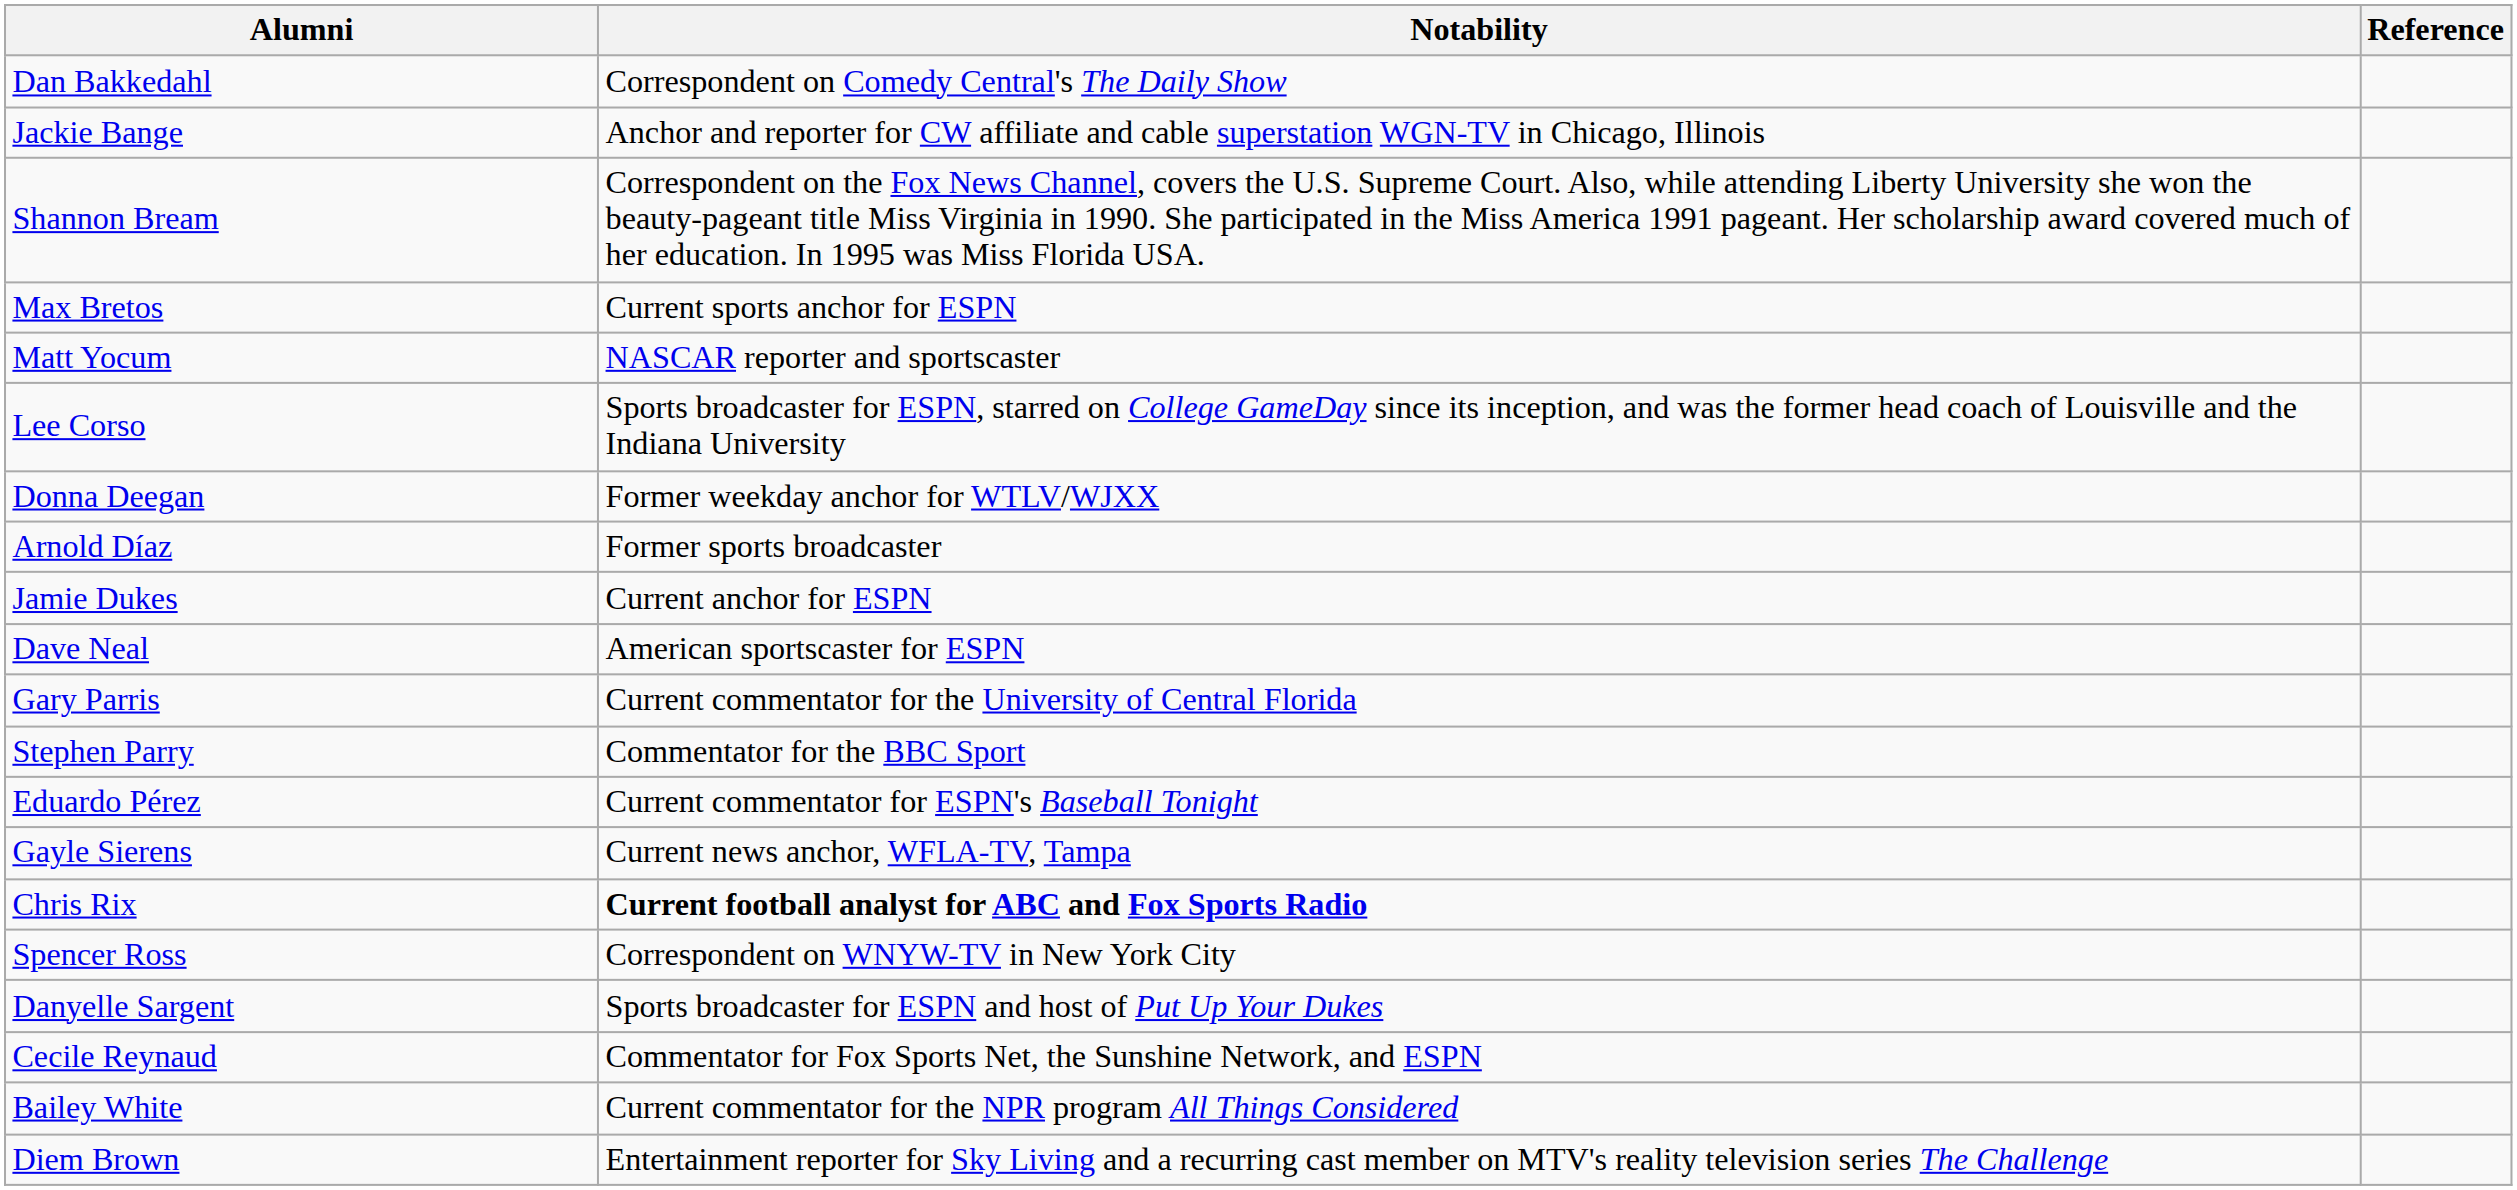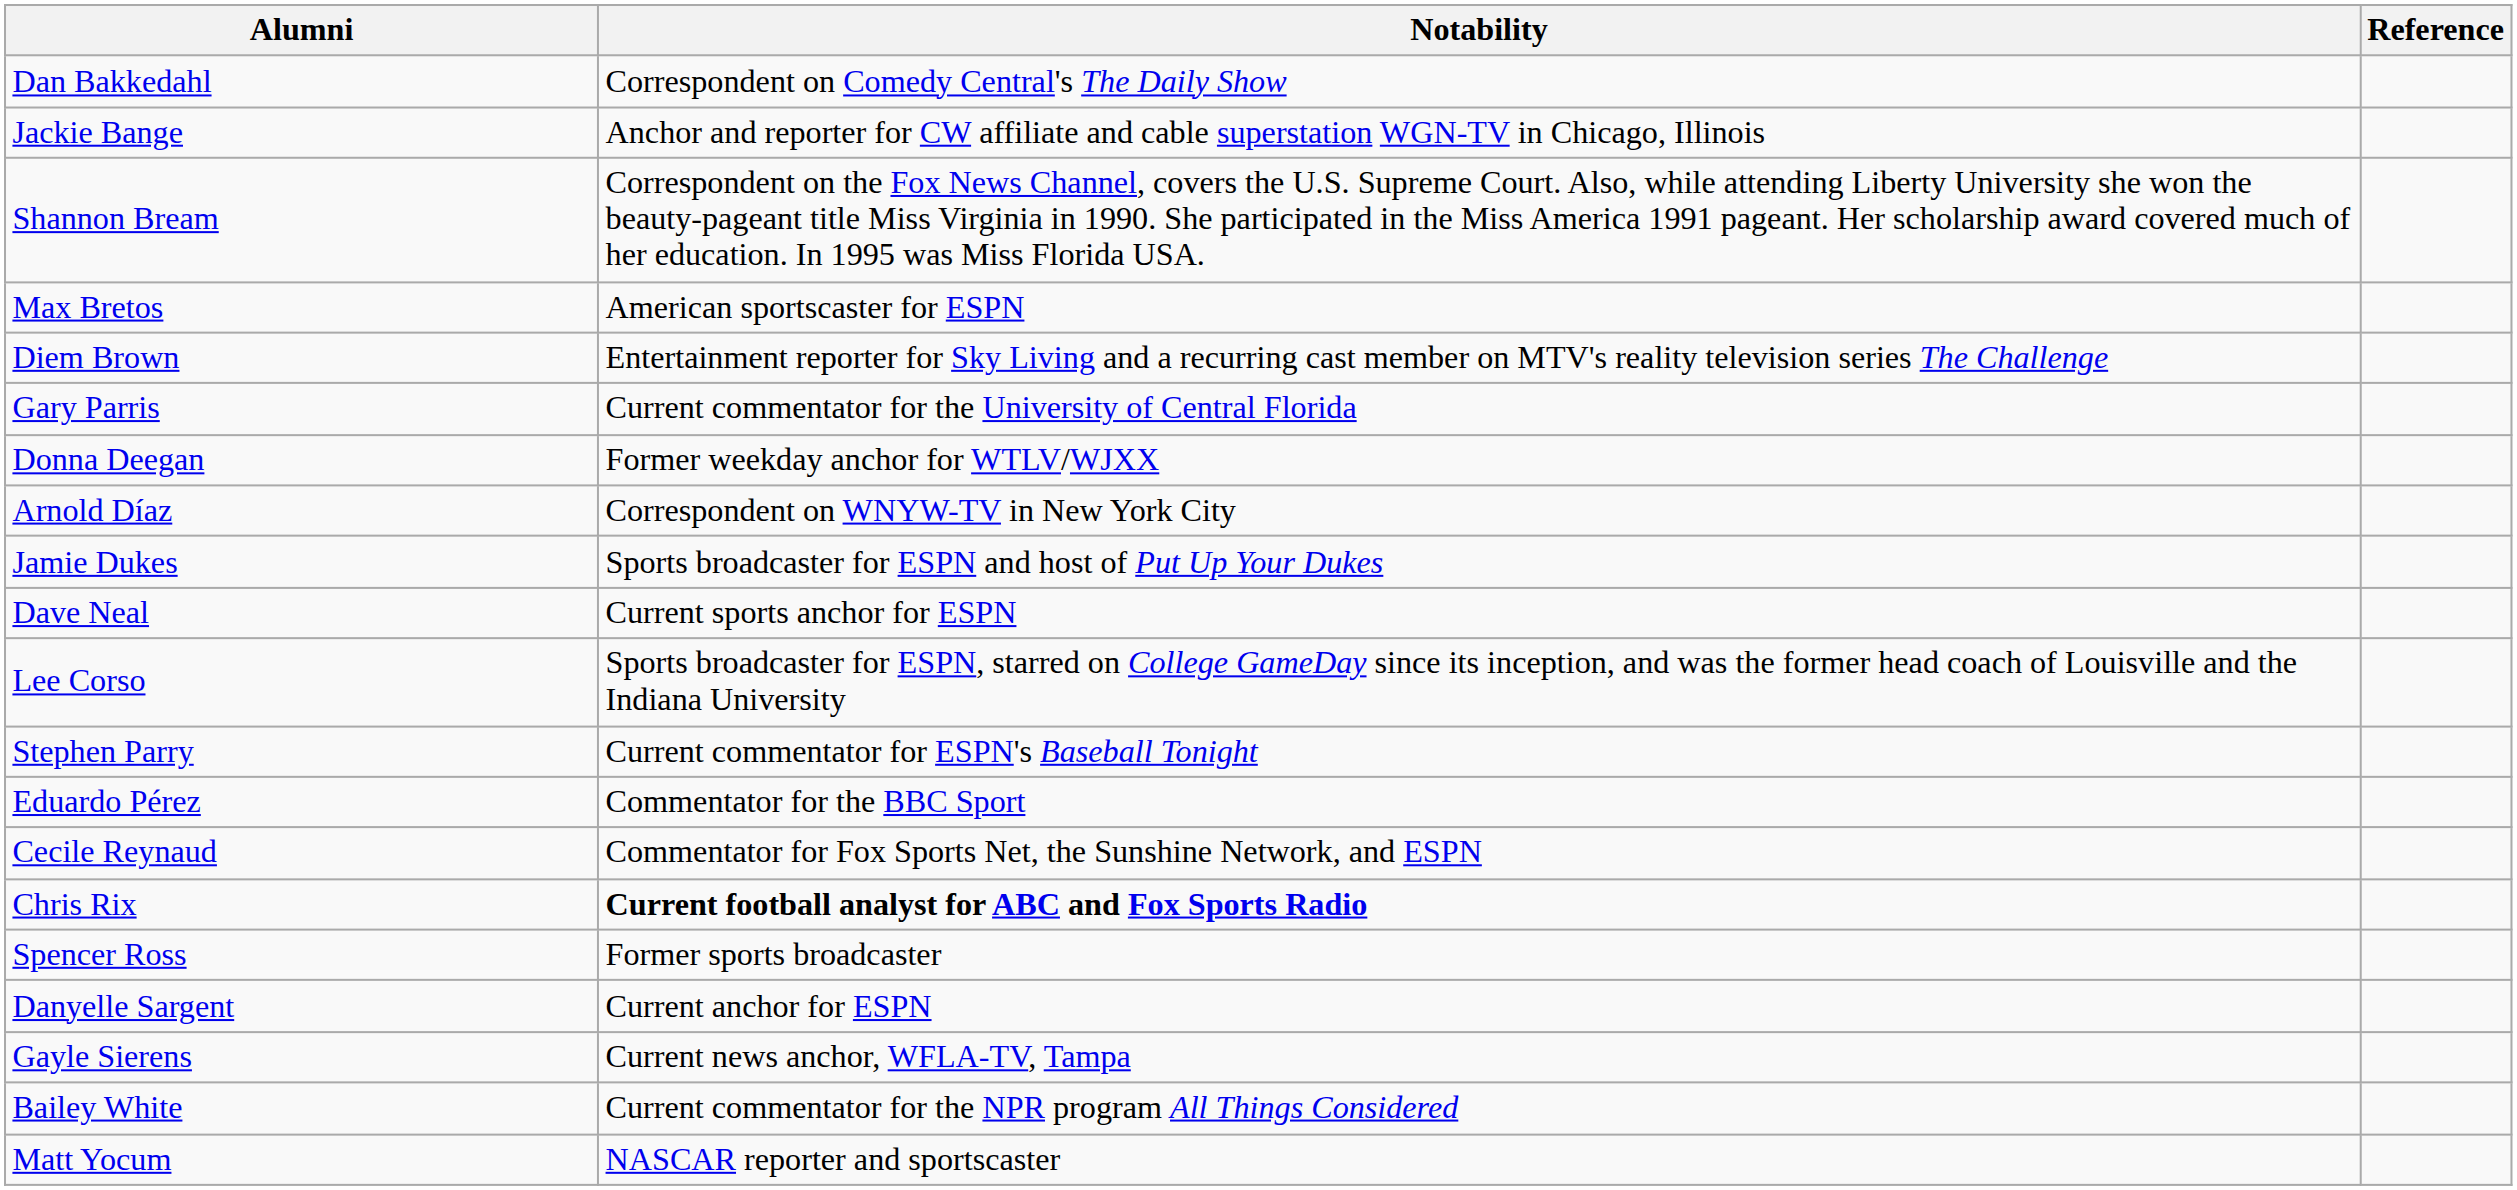Max Bretos | Notability: Current sports anchor for ESPN -> American sportscaster for ESPN
rows swapped: Diem Brown <-> Matt Yocum
rows swapped: Lee Corso <-> Gary Parris
Arnold Díaz | Notability: Former sports broadcaster -> Correspondent on WNYW-TV in New York City
Jamie Dukes | Notability: Current anchor for ESPN -> Sports broadcaster for ESPN and host of Put Up Your Dukes
Dave Neal | Notability: American sportscaster for ESPN -> Current sports anchor for ESPN
Stephen Parry | Notability: Commentator for the BBC Sport -> Current commentator for ESPN's Baseball Tonight
Eduardo Pérez | Notability: Current commentator for ESPN's Baseball Tonight -> Commentator for the BBC Sport
rows swapped: Cecile Reynaud <-> Gayle Sierens
Spencer Ross | Notability: Correspondent on WNYW-TV in New York City -> Former sports broadcaster
Danyelle Sargent | Notability: Sports broadcaster for ESPN and host of Put Up Your Dukes -> Current anchor for ESPN
